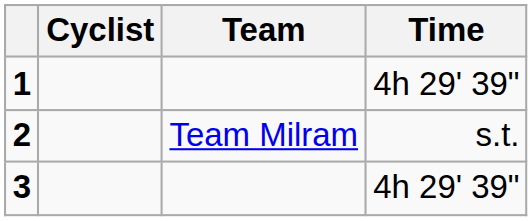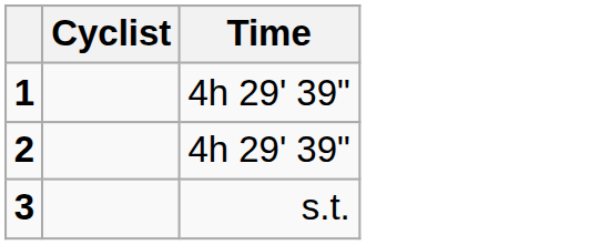- column: Team | Team Milram
2 | Time: s.t. -> 4h 29' 39"
3 | Time: 4h 29' 39" -> s.t.
